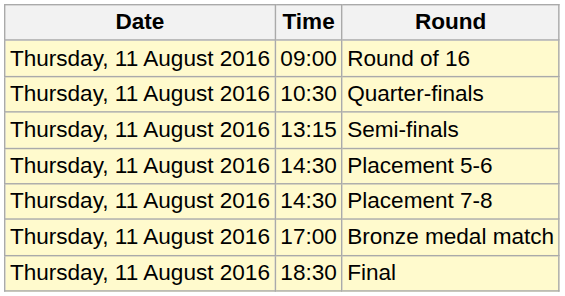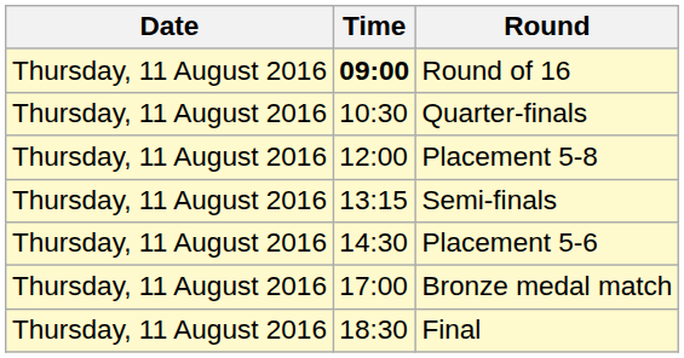Round of 16 | Time: normal -> bold
+ row: Thursday, 11 August 2016 | 12:00 | Placement 5-8
- row: Thursday, 11 August 2016 | 14:30 | Placement 7-8
